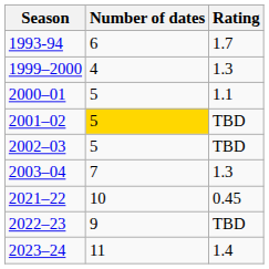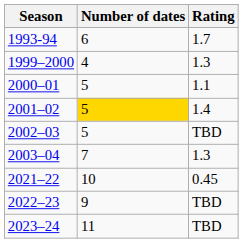2001–02 | Rating: TBD -> 1.4
2023–24 | Rating: 1.4 -> TBD
